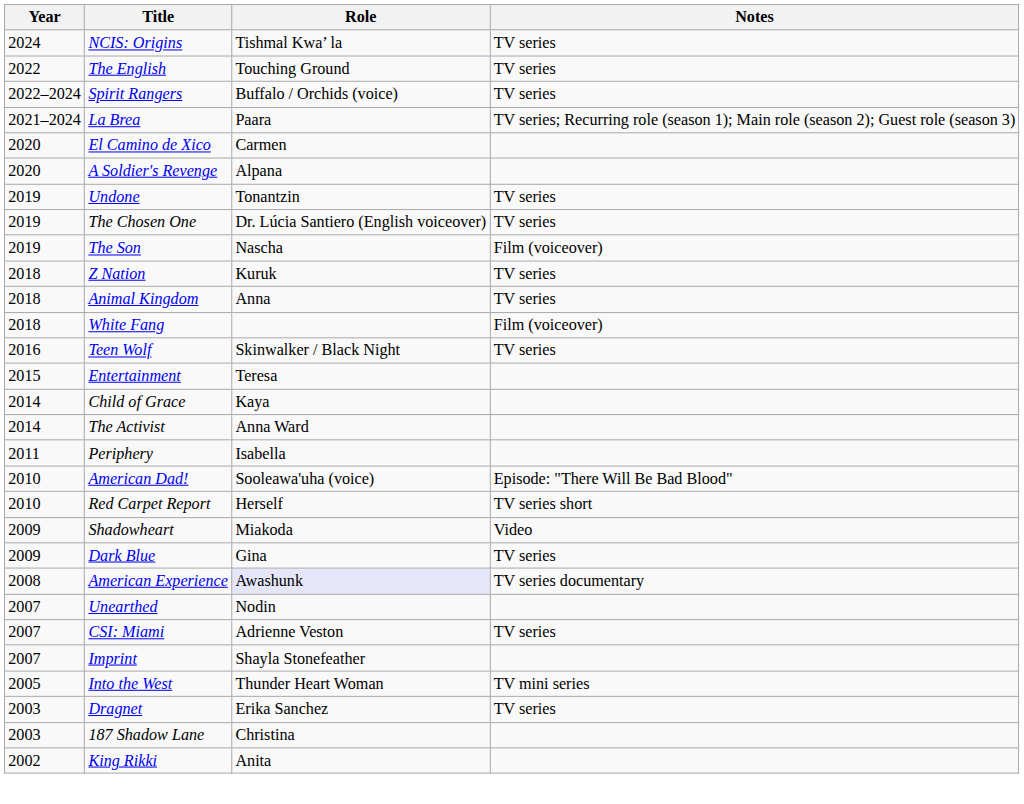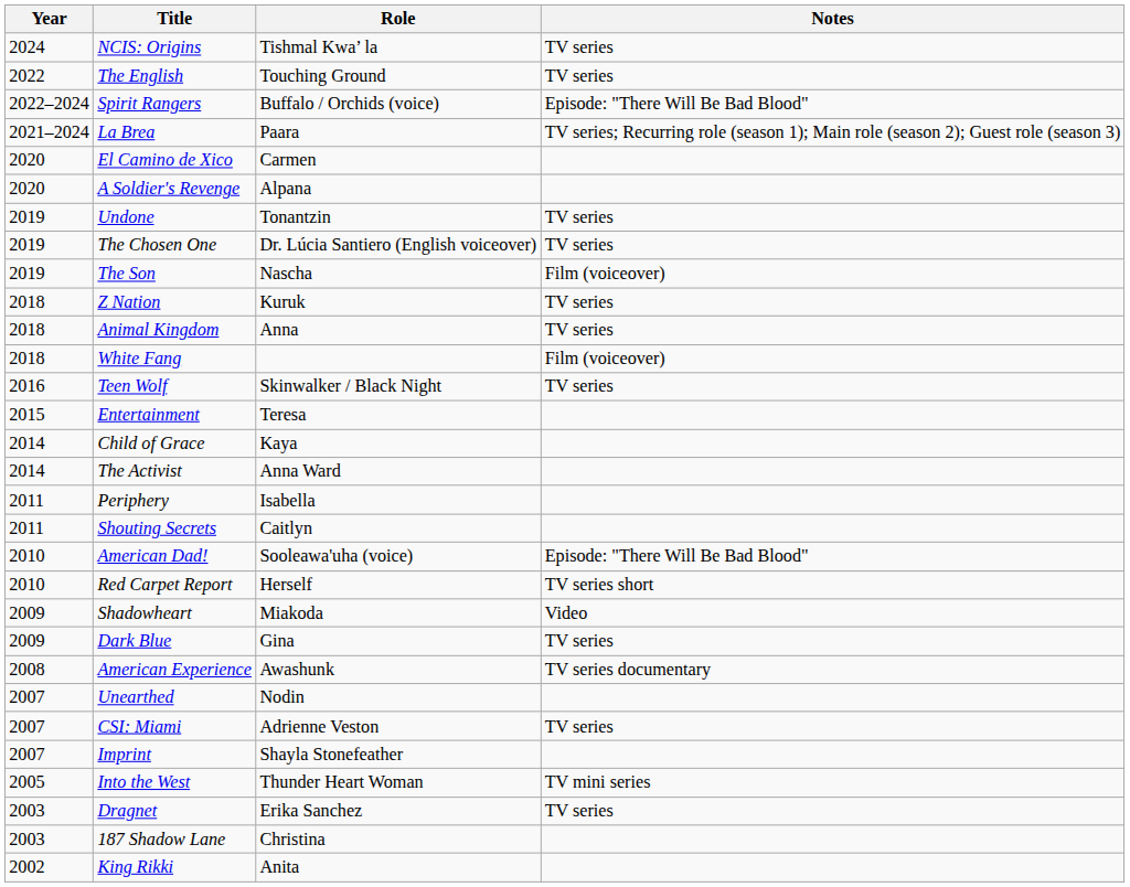Spirit Rangers | Notes: TV series -> Episode: "There Will Be Bad Blood"
+ row: 2011 | Shouting Secrets | Caitlyn
American Experience | Role: lavender background -> no background
